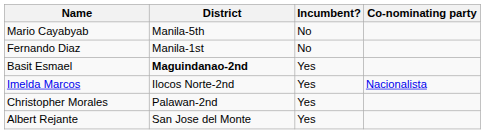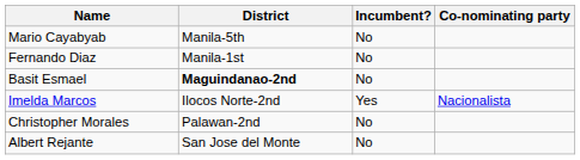Basit Esmael | Incumbent?: Yes -> No
Christopher Morales | Incumbent?: Yes -> No
Albert Rejante | Incumbent?: Yes -> No
